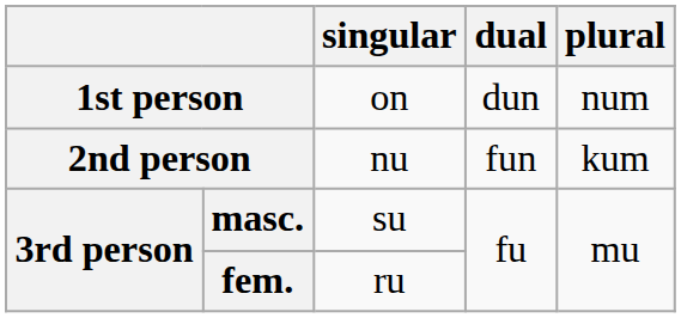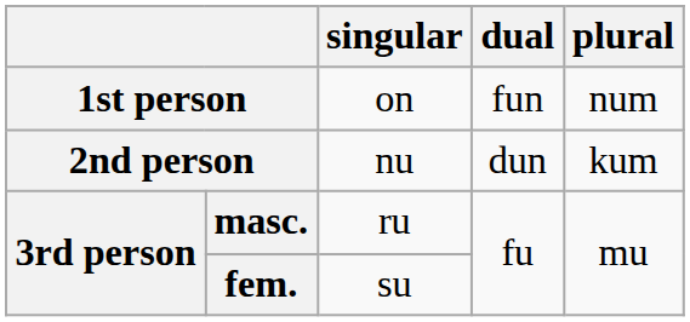1st person | dual: dun -> fun
2nd person | dual: fun -> dun
masc. | singular: su -> ru
fem. | singular: ru -> su
